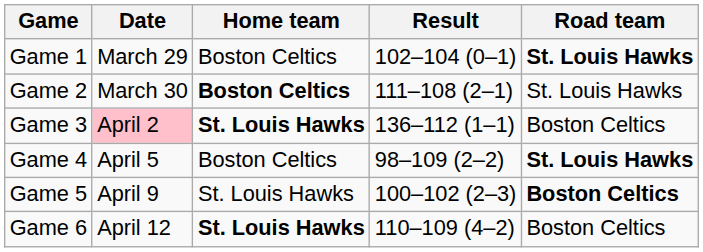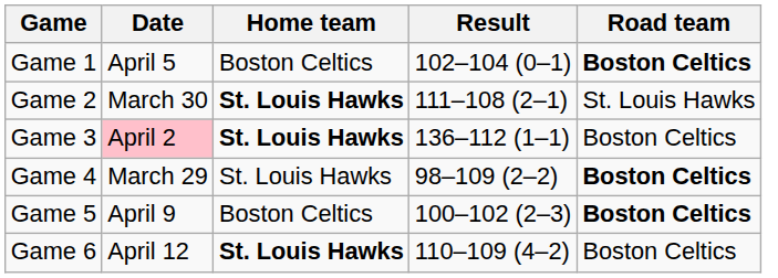Game 1 | Date: March 29 -> April 5
Game 1 | Road team: St. Louis Hawks -> Boston Celtics
Game 2 | Home team: Boston Celtics -> St. Louis Hawks
Game 4 | Date: April 5 -> March 29
Game 4 | Home team: Boston Celtics -> St. Louis Hawks
Game 4 | Road team: St. Louis Hawks -> Boston Celtics
Game 5 | Home team: St. Louis Hawks -> Boston Celtics
